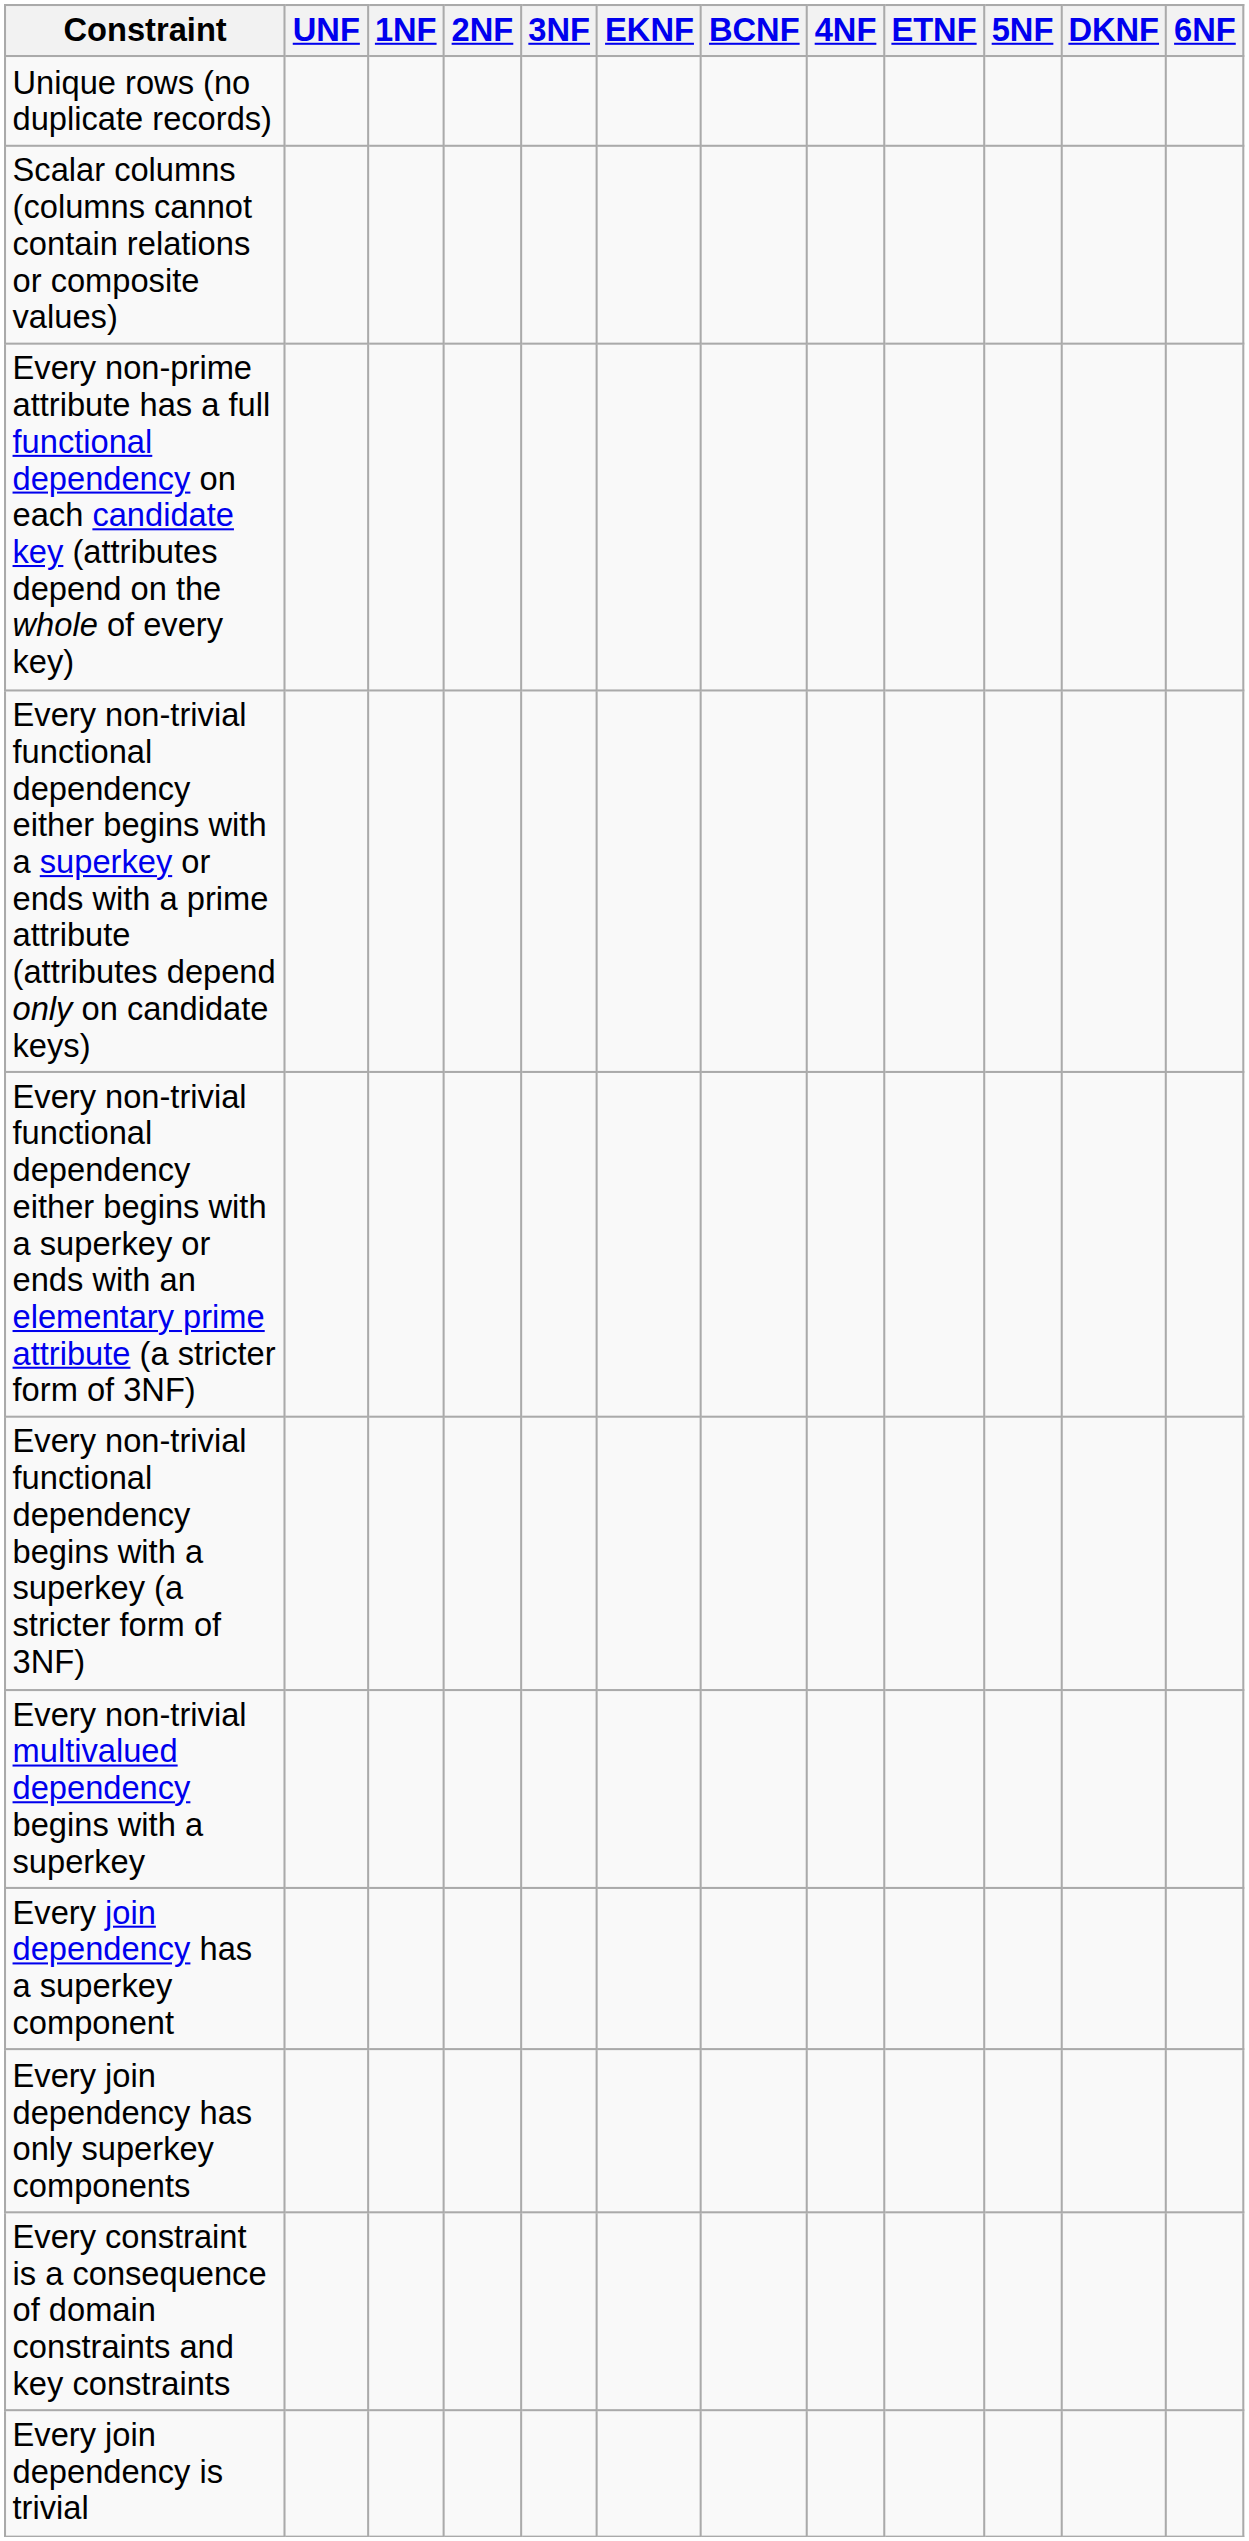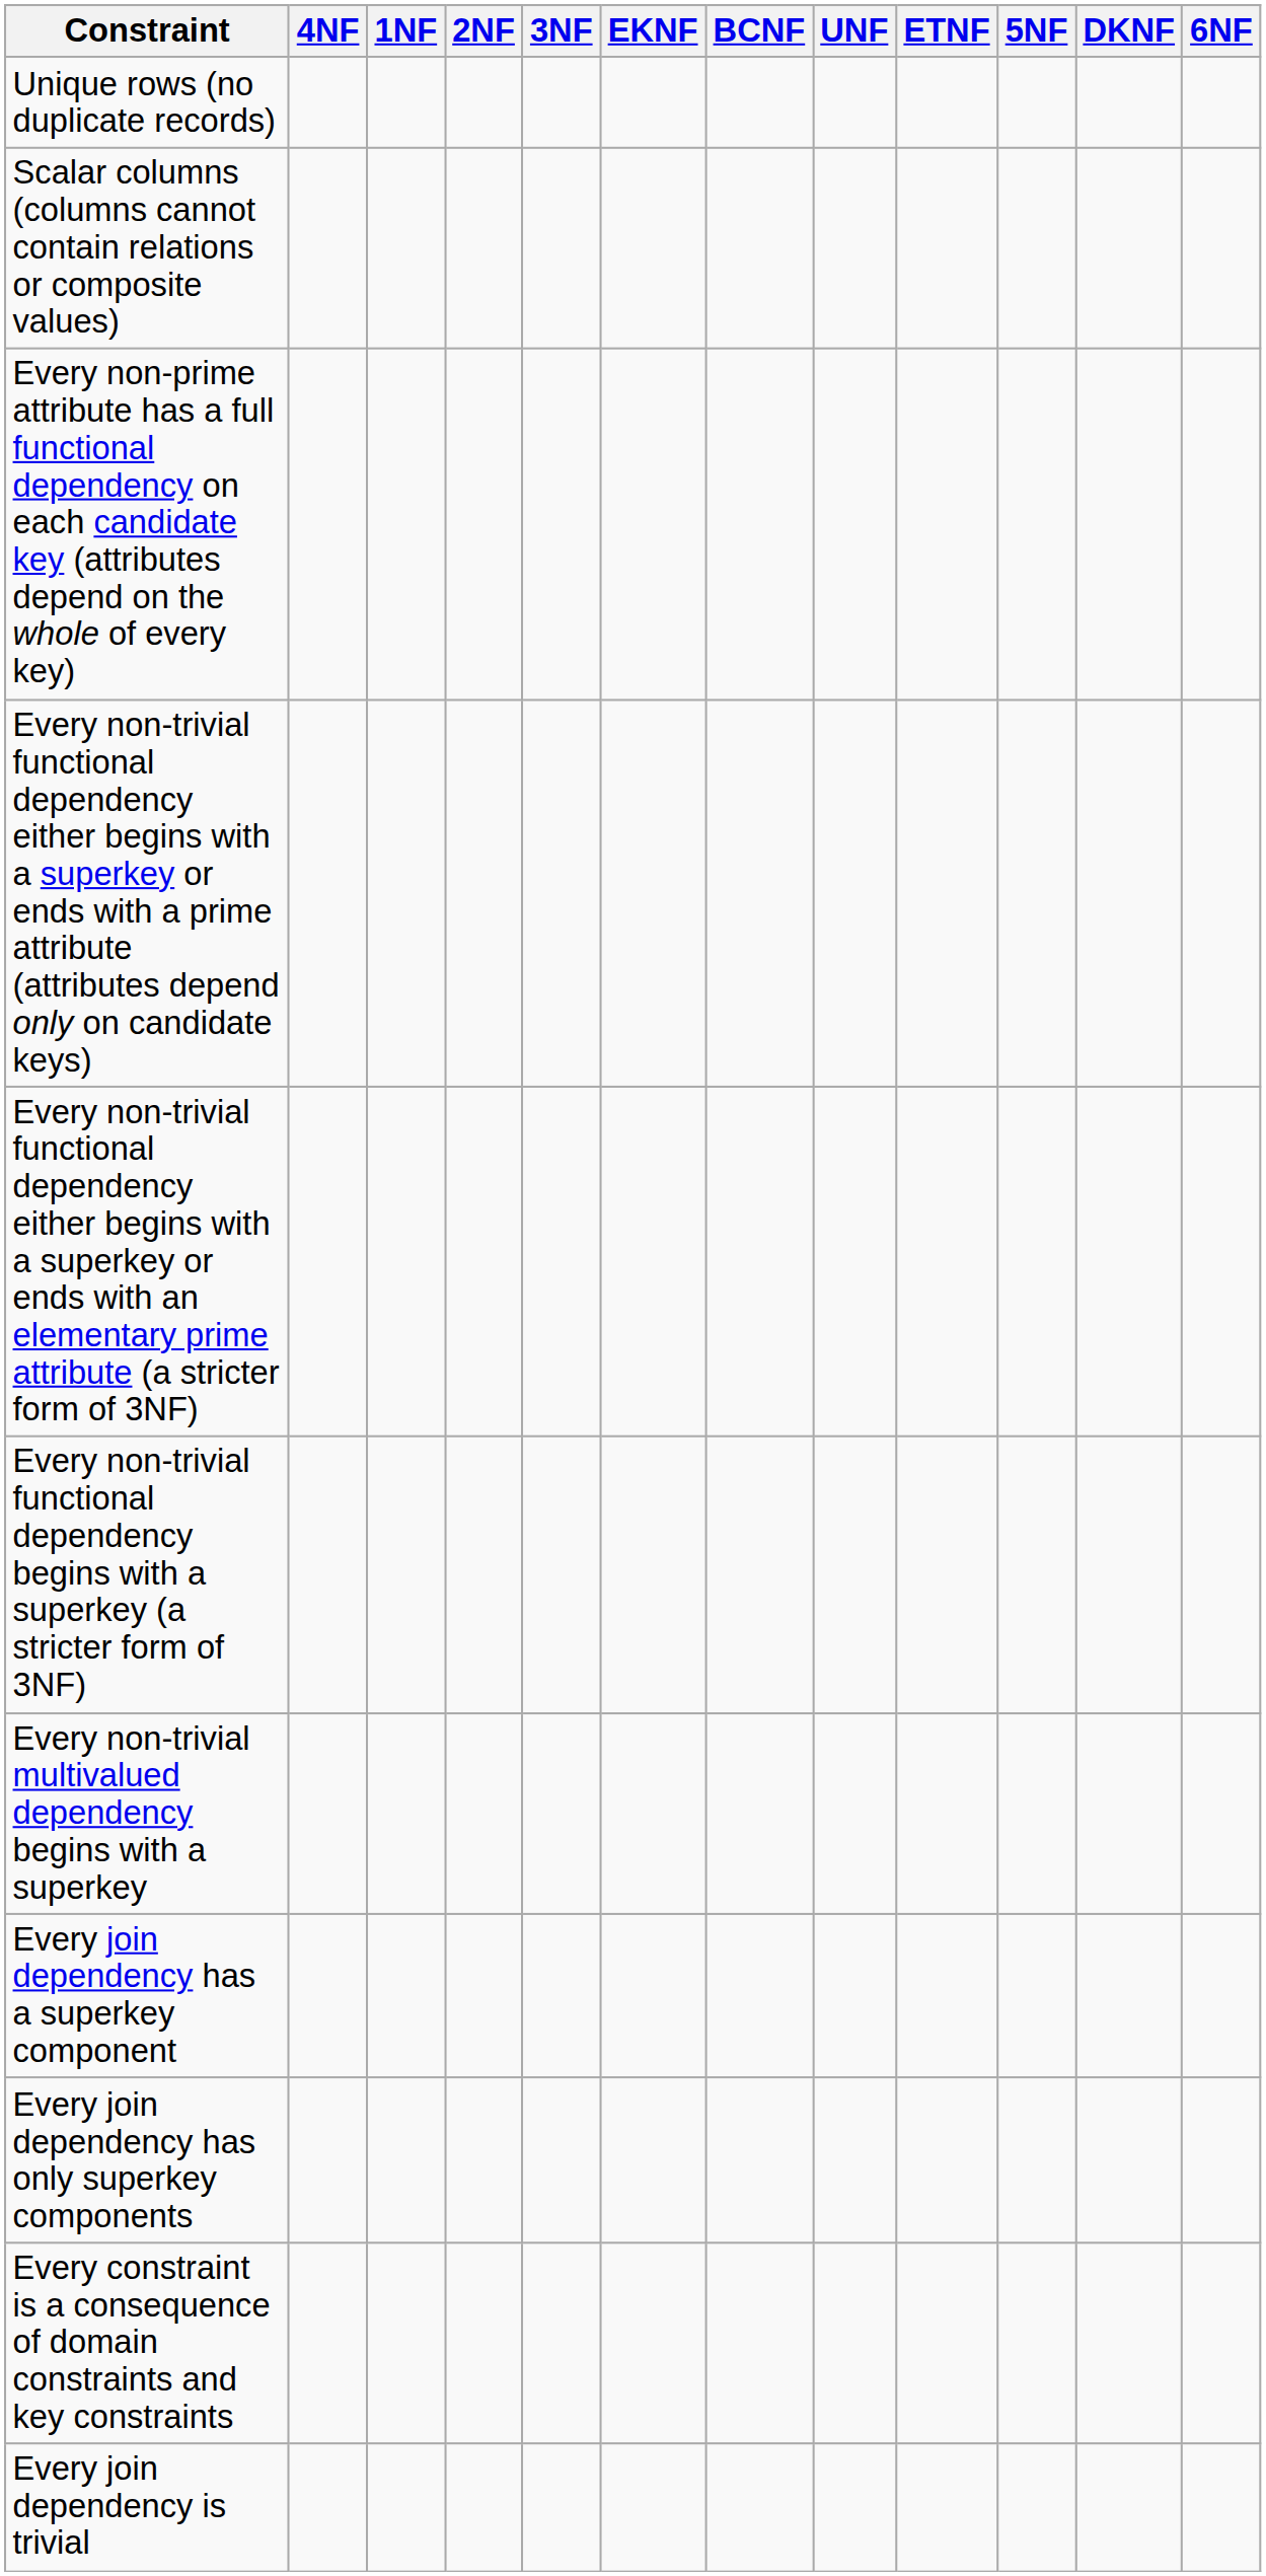columns swapped: UNF <-> 4NF
